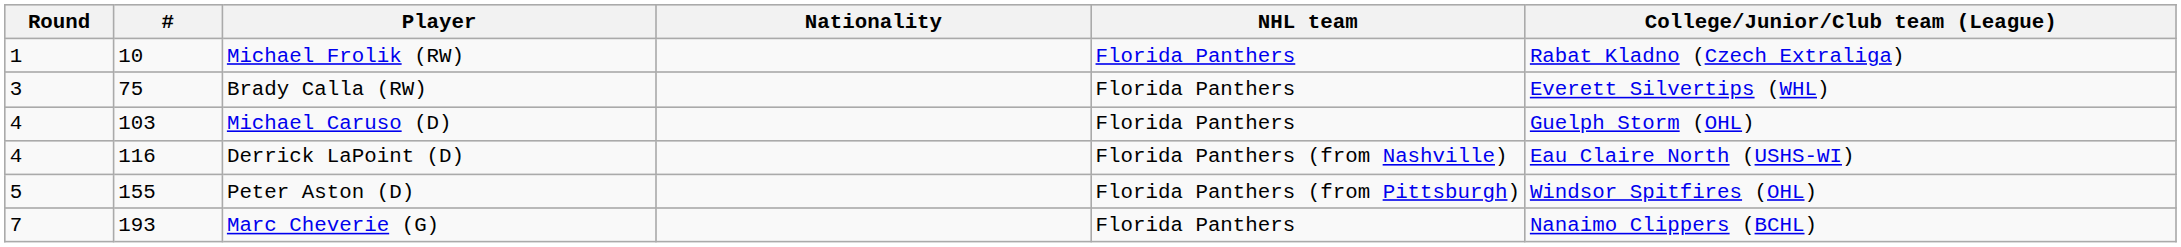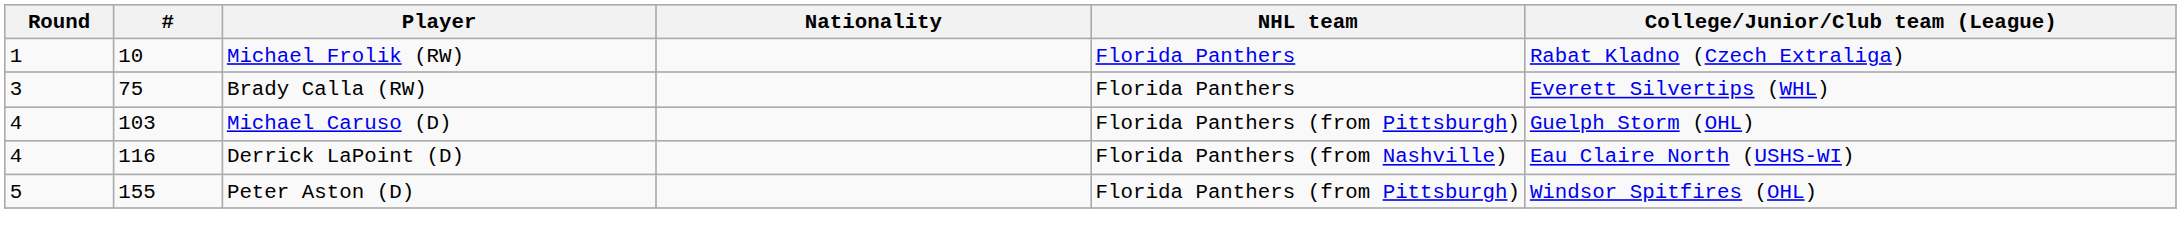Michael Caruso (D) | NHL team: Florida Panthers -> Florida Panthers (from Pittsburgh)
- row: 7 | 193 | Marc Cheverie (G) | Florida Panthers | Nanaimo Clippers (BCHL)
